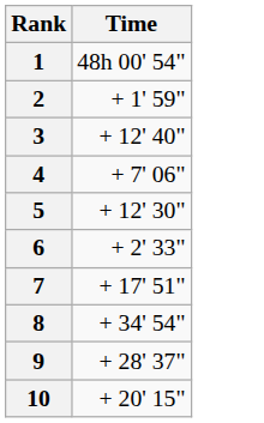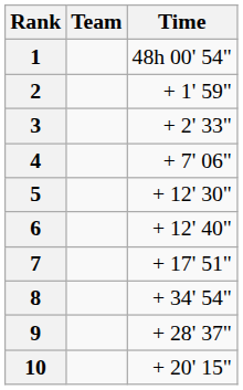+ column: Team
3 | Time: + 12' 40" -> + 2' 33"
6 | Time: + 2' 33" -> + 12' 40"
